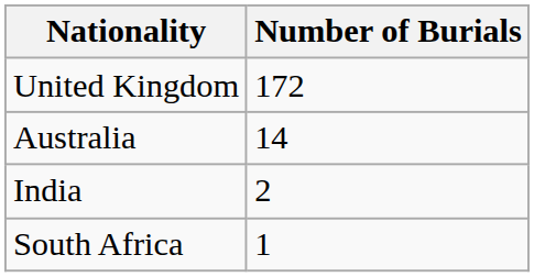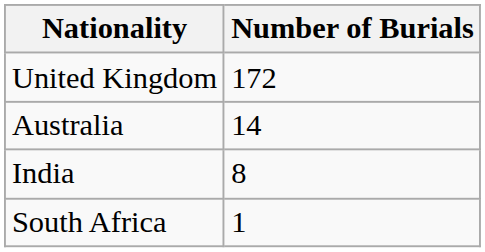India | Number of Burials: 2 -> 8
